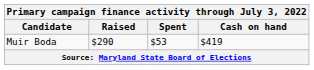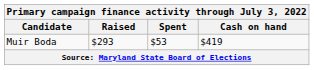Muir Boda | Raised: $290 -> $293
